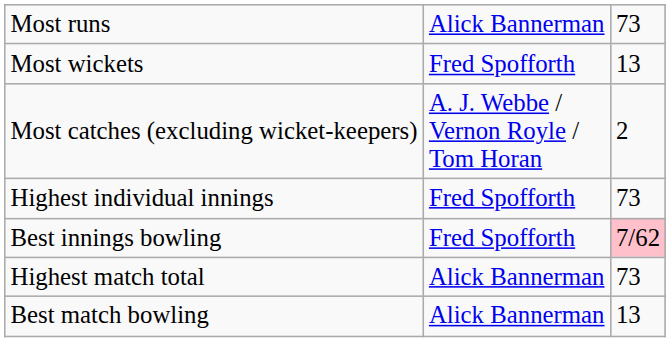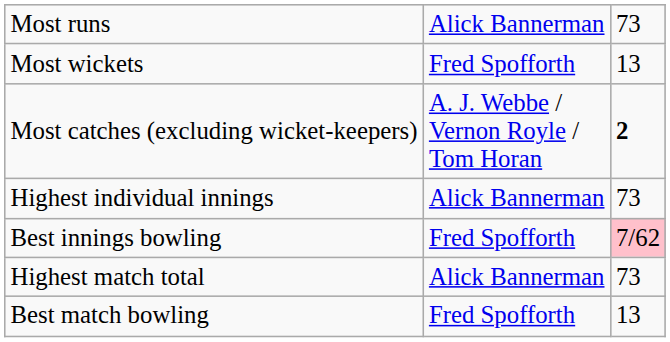Most catches (excluding wicket-keepers) | column 3: normal -> bold
Highest individual innings | column 2: Fred Spofforth -> Alick Bannerman
Best match bowling | column 2: Alick Bannerman -> Fred Spofforth
